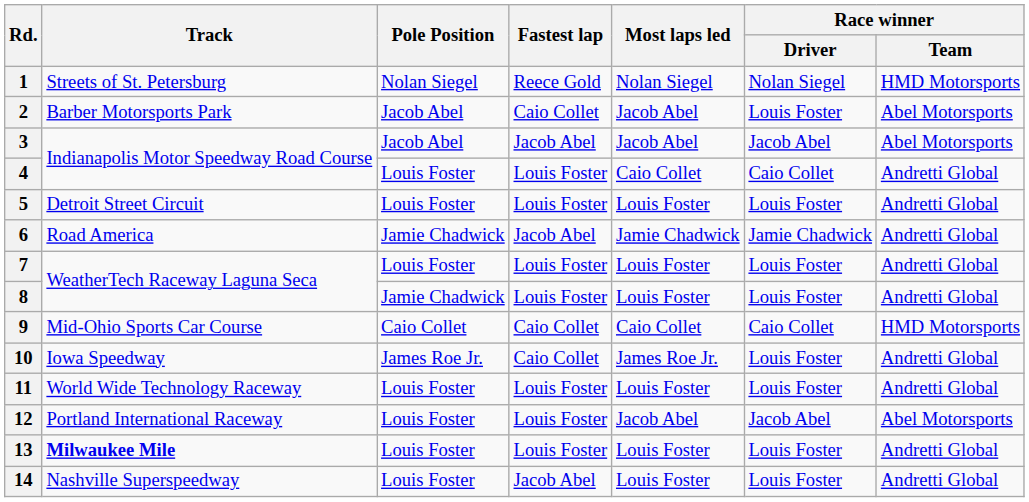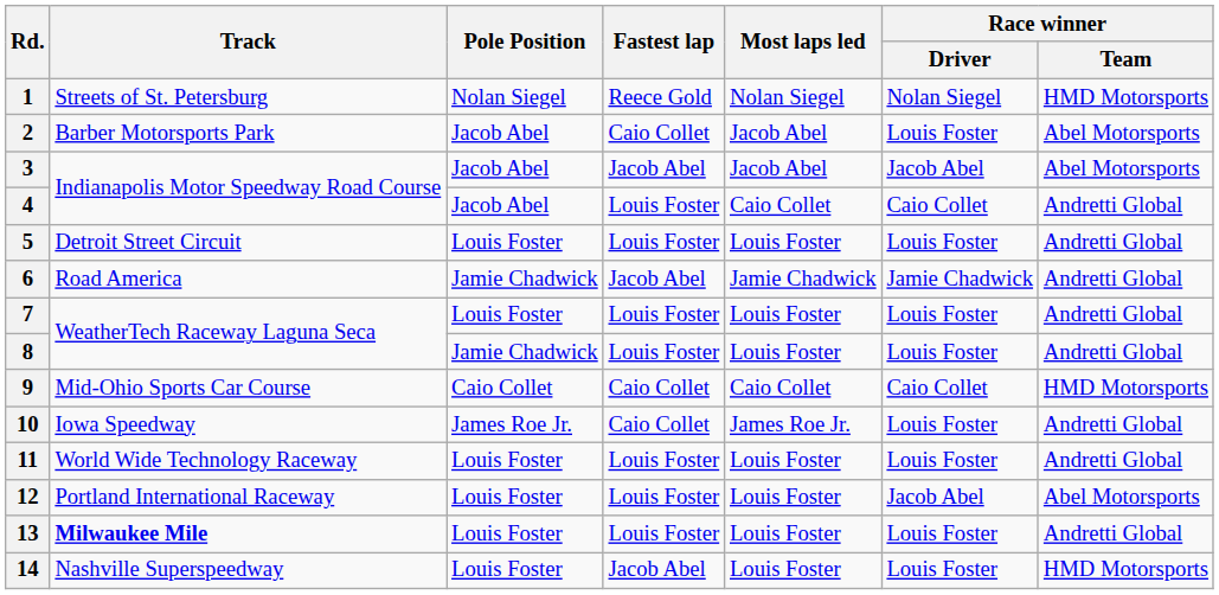4 | Pole Position: Louis Foster -> Jacob Abel
12 | Most laps led: Jacob Abel -> Louis Foster
14 | Race winner / Team: Andretti Global -> HMD Motorsports
